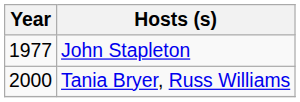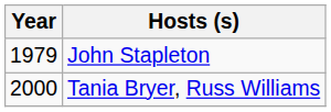John Stapleton | Year: 1977 -> 1979
